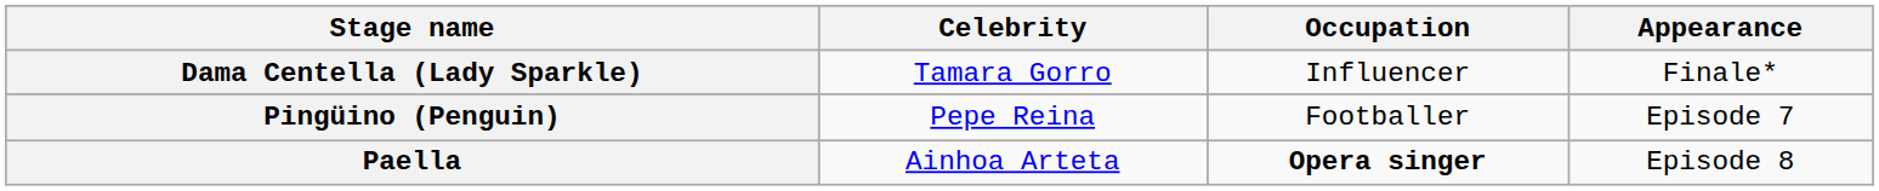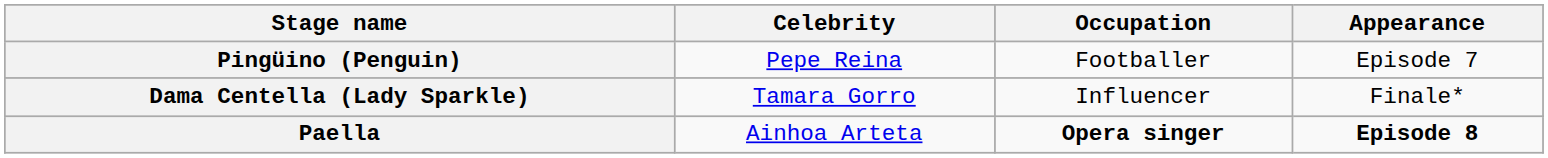rows swapped: Dama Centella (Lady Sparkle) <-> Pingüino (Penguin)
Paella | Appearance: normal -> bold
